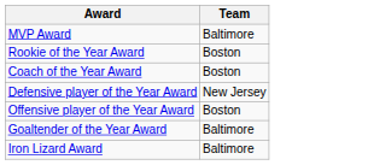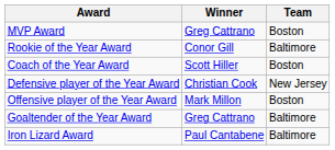+ column: Winner | Greg Cattrano | Conor Gill | Scott Hiller | Christian Cook | Mark Millon | Greg Cattrano | Paul Cantabene
MVP Award | Team: Baltimore -> Boston
Rookie of the Year Award | Team: Boston -> Baltimore
